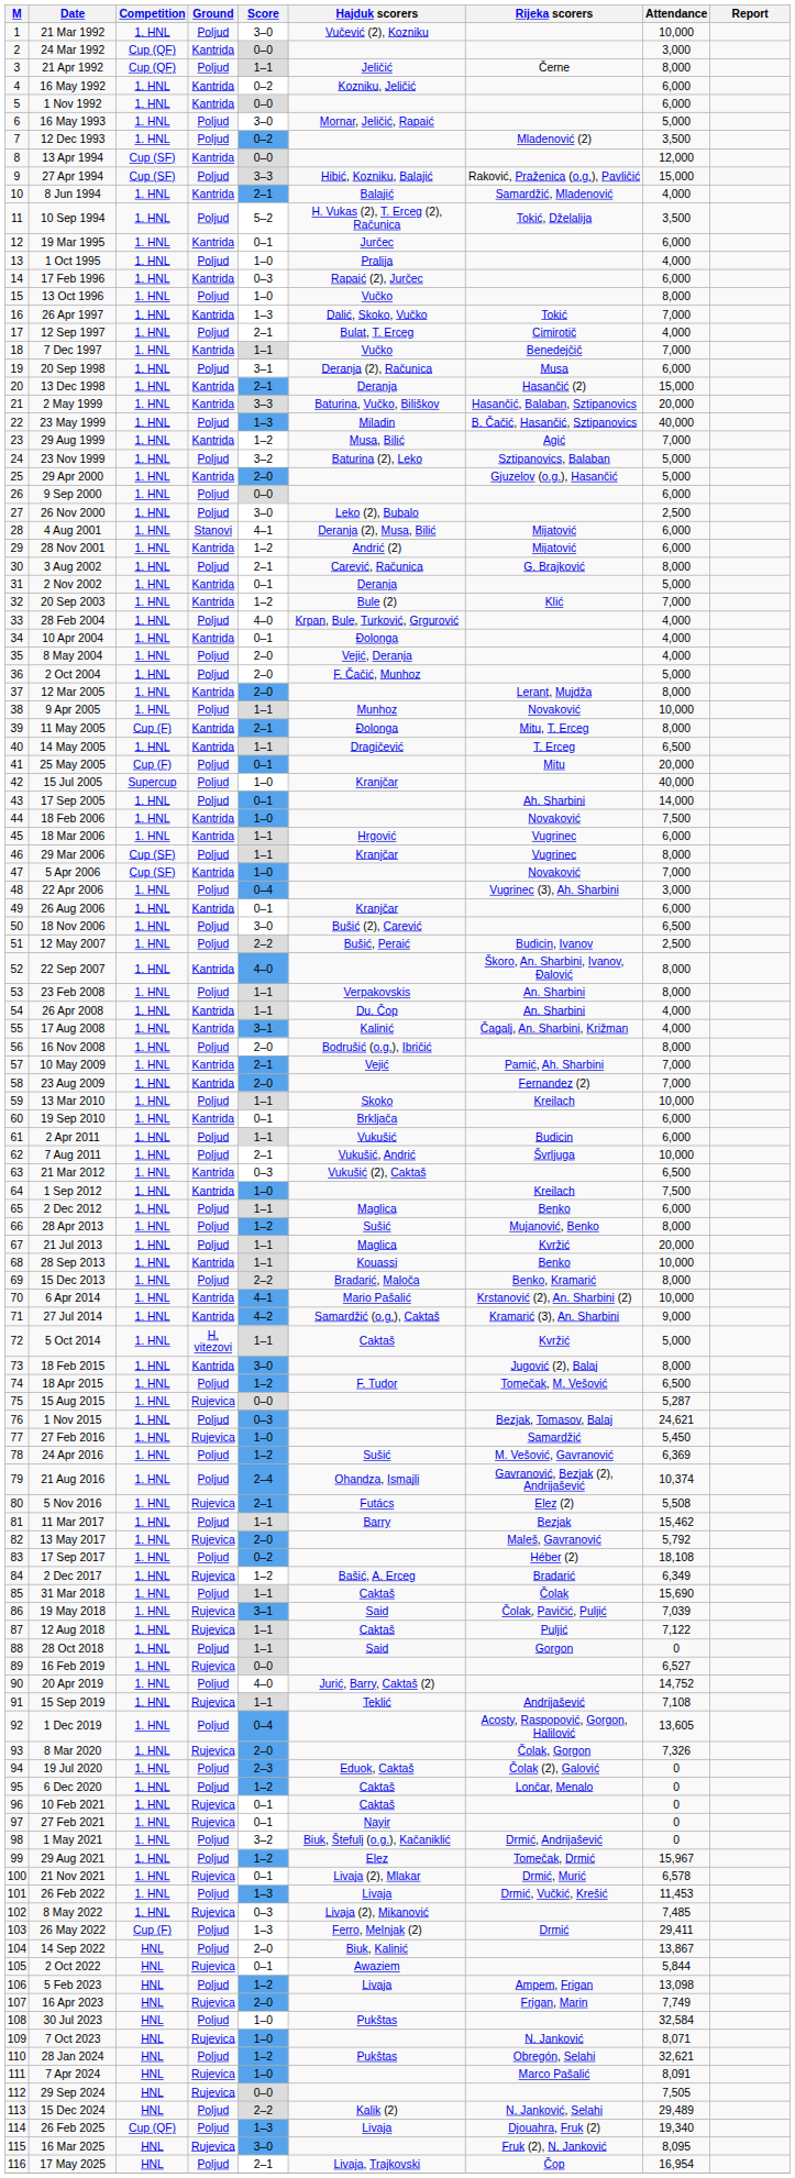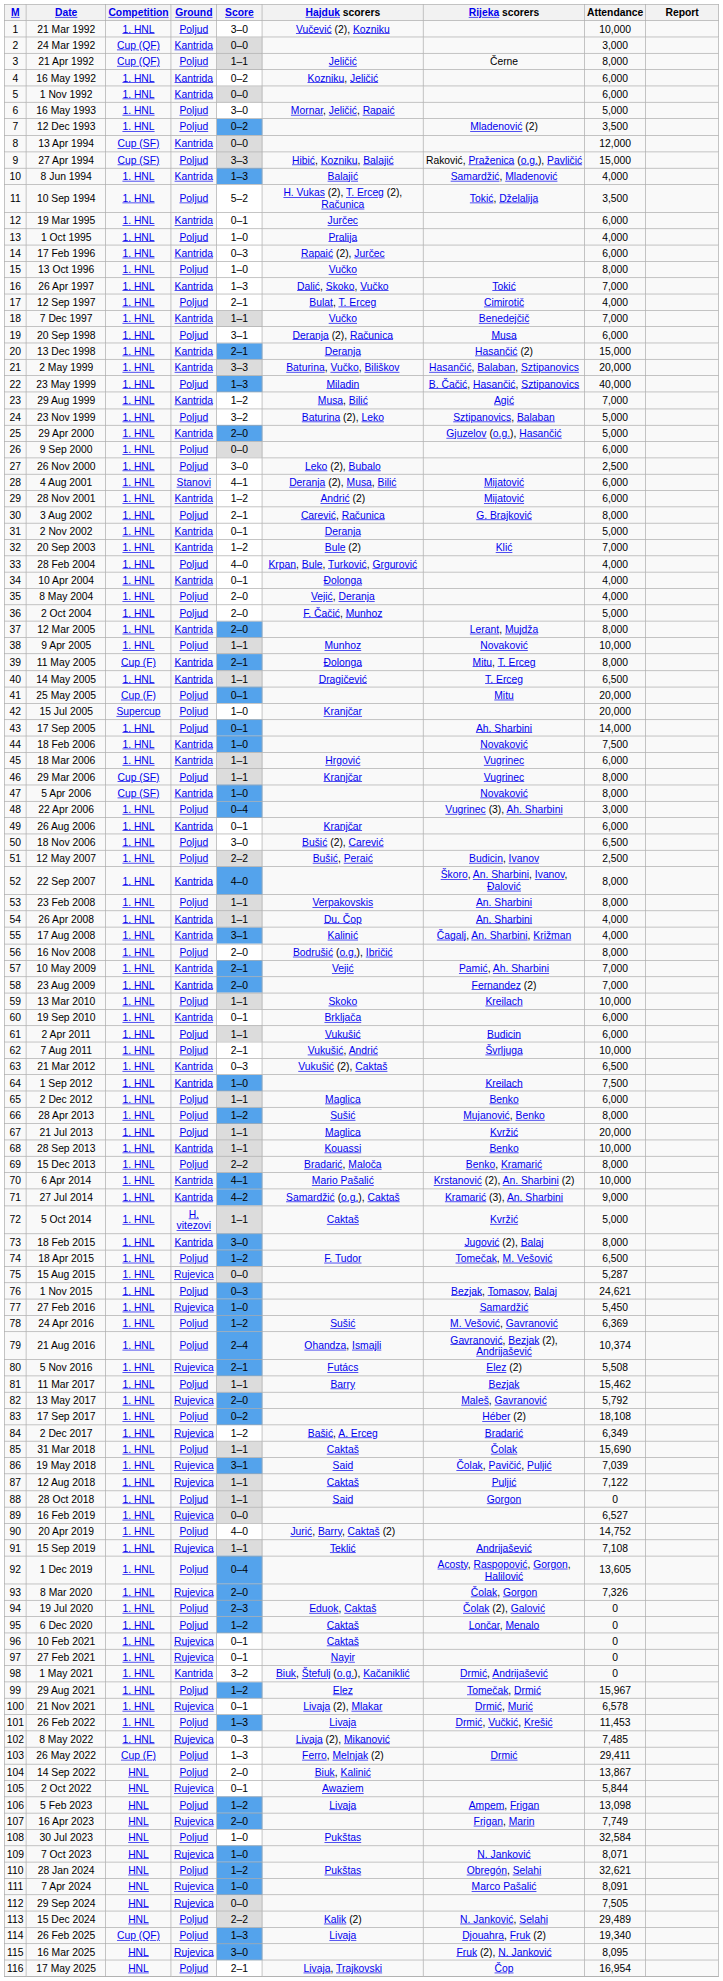8 Jun 1994 | Score: 2–1 -> 1–3
15 Jul 2005 | Attendance: 40,000 -> 20,000
5 Apr 2006 | Attendance: 7,000 -> 8,000
1 May 2021 | Ground: Poljud -> Kantrida
